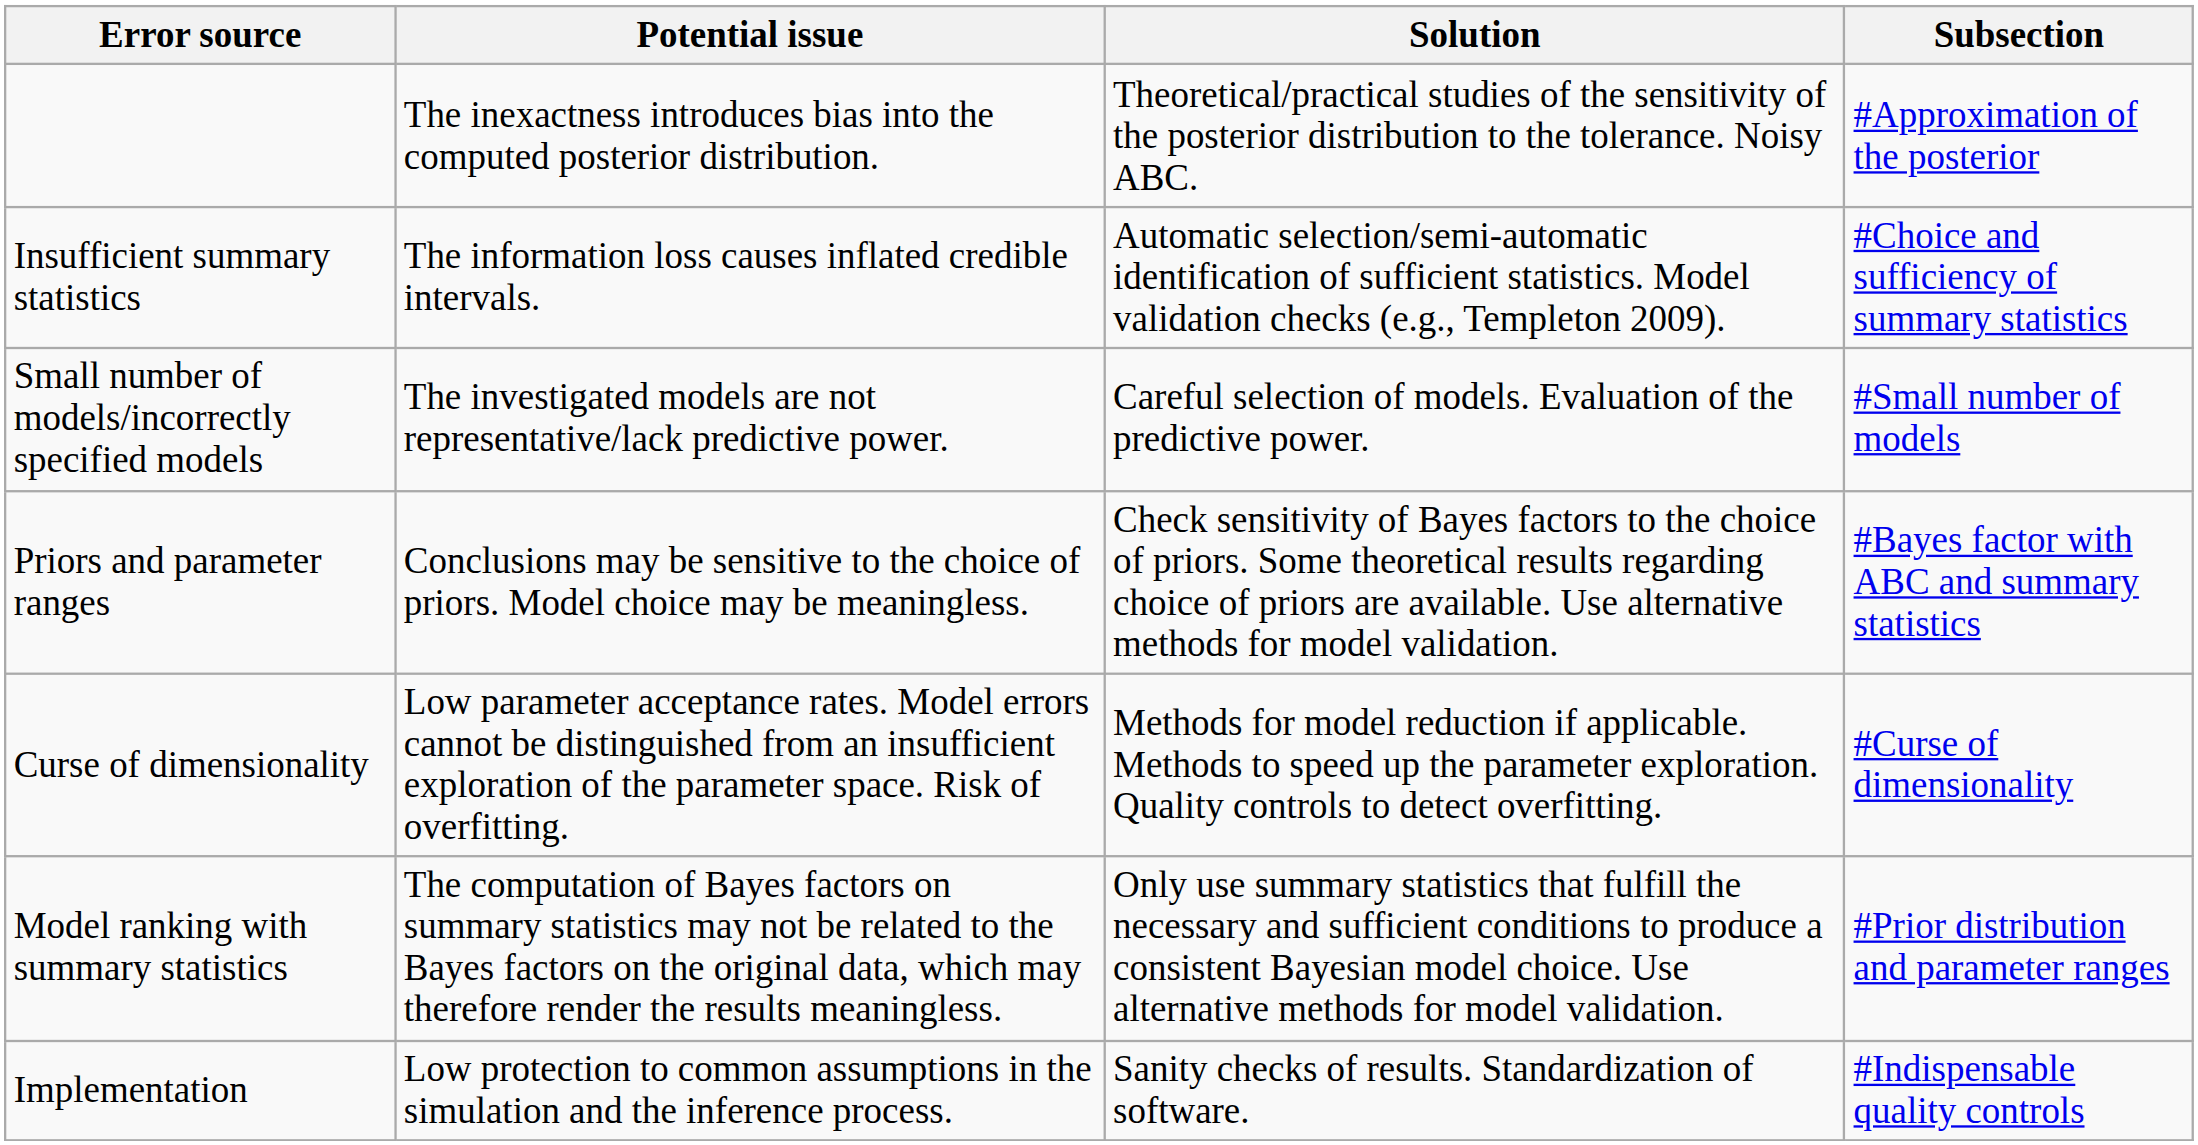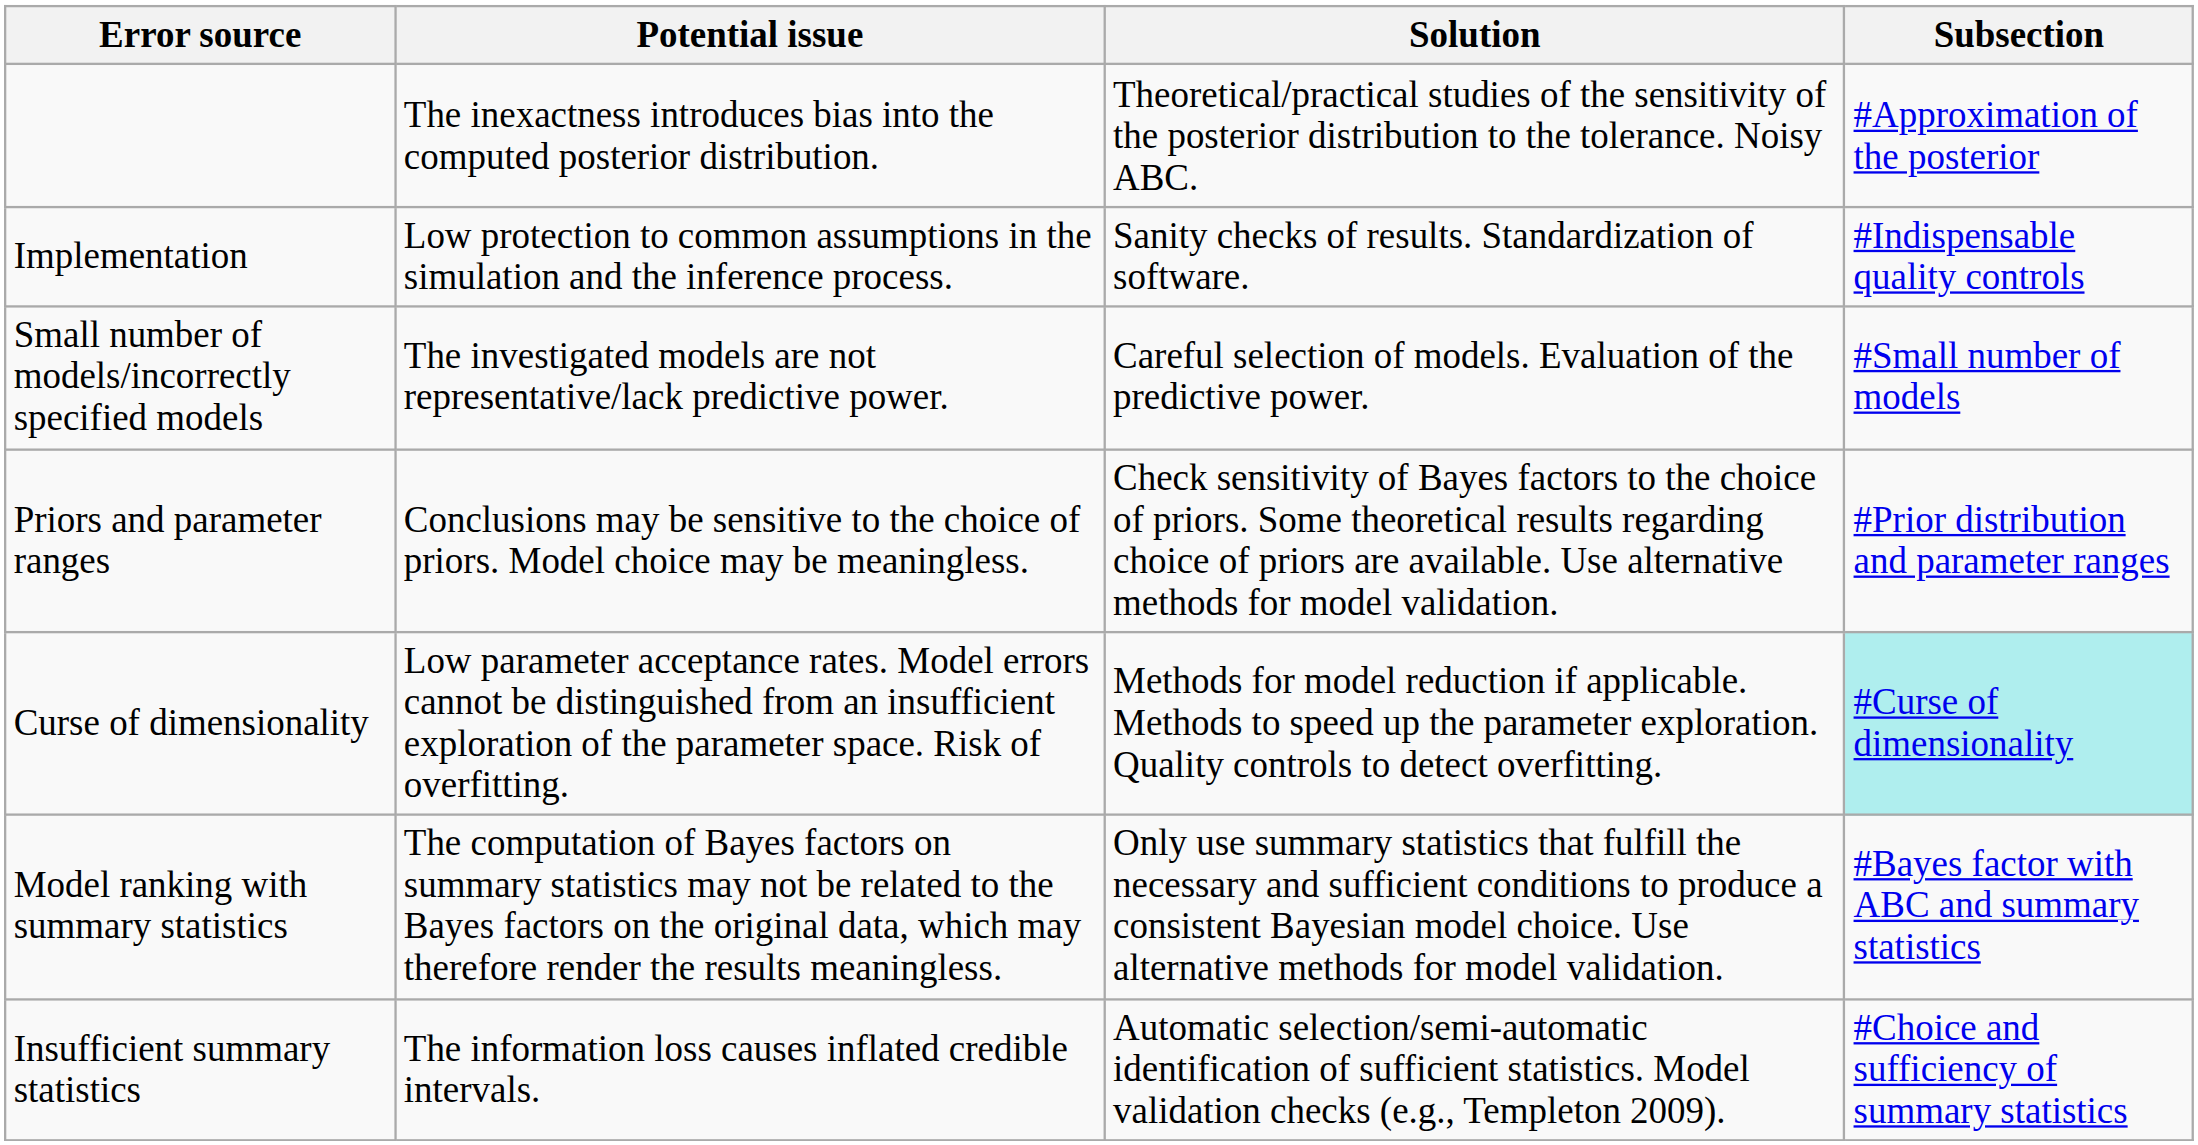rows swapped: Insufficient summary statistics <-> Implementation
Priors and parameter ranges | Subsection: #Bayes factor with ABC and summary statistics -> #Prior distribution and parameter ranges
Curse of dimensionality | Subsection: no background -> paleturquoise background
Model ranking with summary statistics | Subsection: #Prior distribution and parameter ranges -> #Bayes factor with ABC and summary statistics
